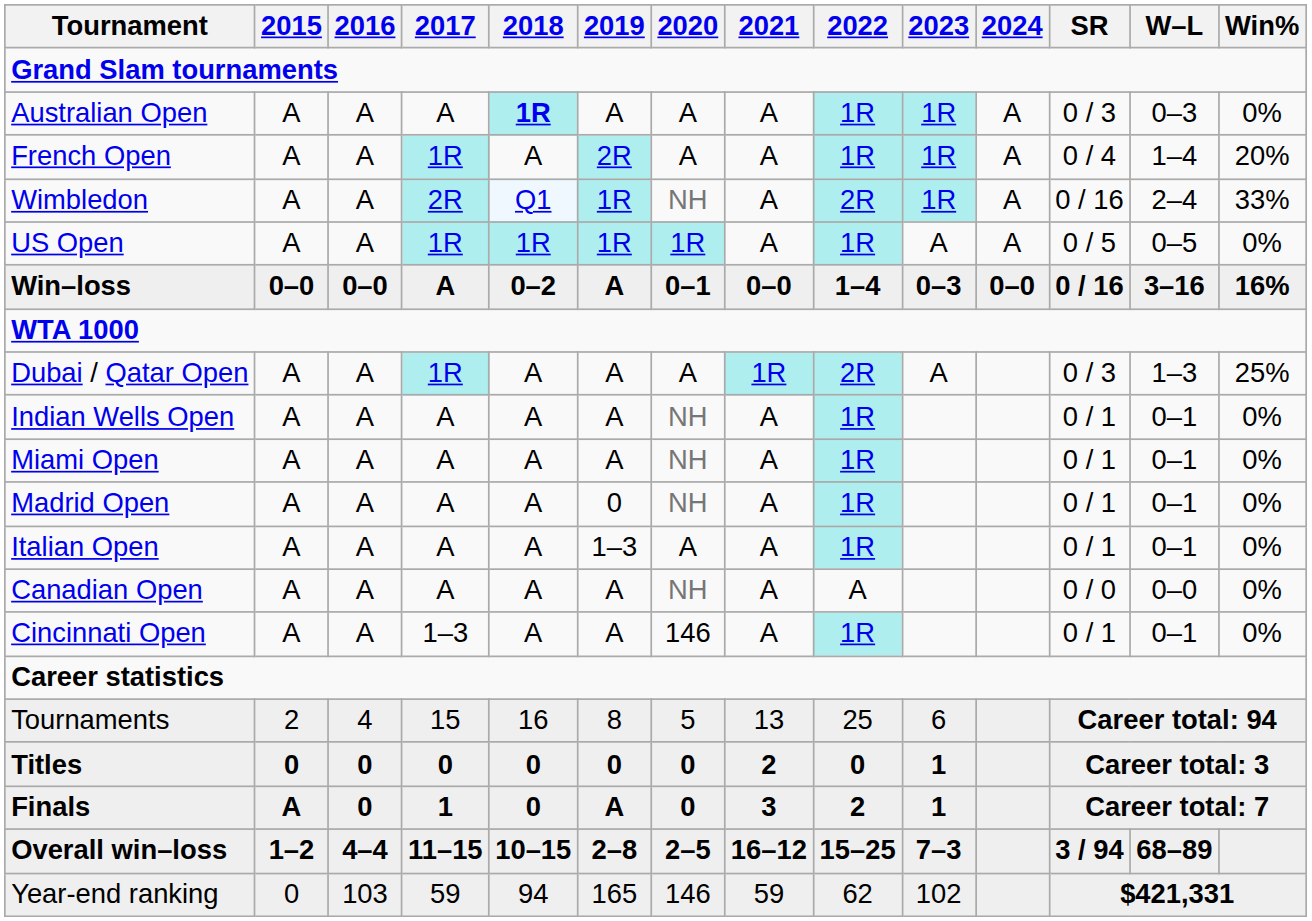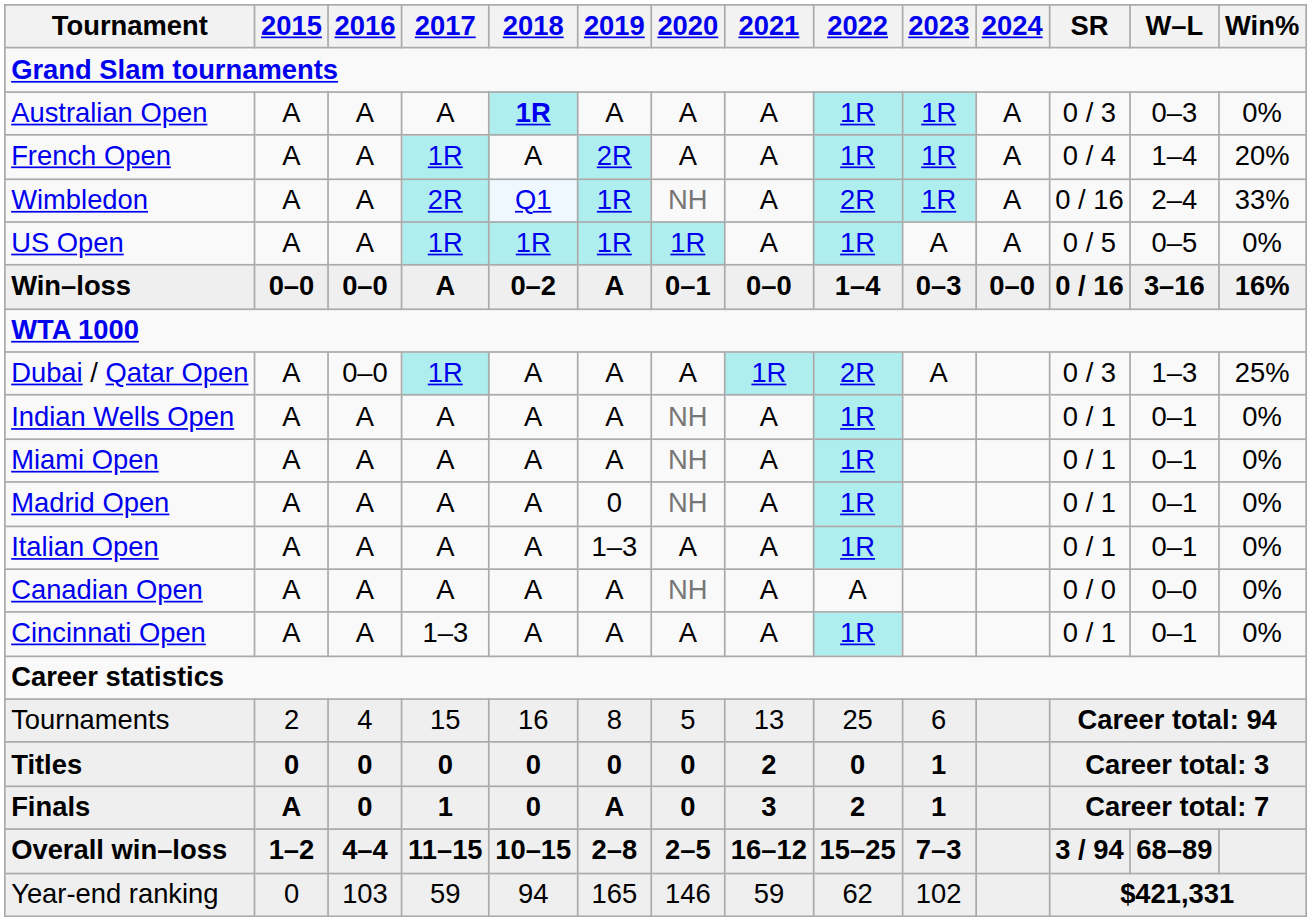Dubai / Qatar Open | 2016: A -> 0–0
Cincinnati Open | 2020: 146 -> A
